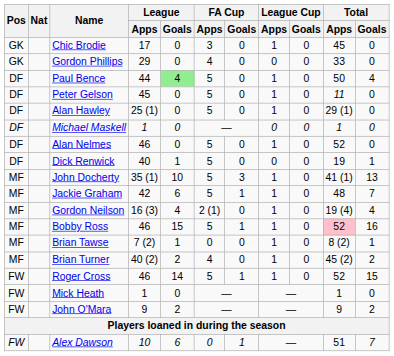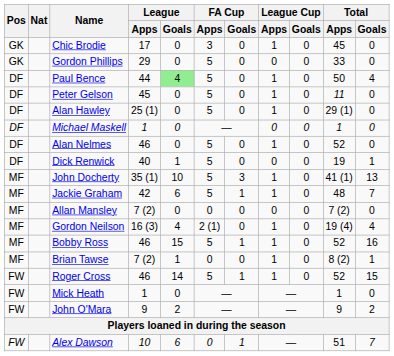Gordon Phillips | FA Cup / Apps: 4 -> 5
+ row: MF | Allan Mansley | 7 (2) | 0 | 0 | 0 | 0 | 0 | 7 (2) | 0
Bobby Ross | Total / Apps: pink background -> no background
- row: MF | Brian Turner | 40 (2) | 2 | 4 | 0 | 1 | 0 | 45 (2) | 2
